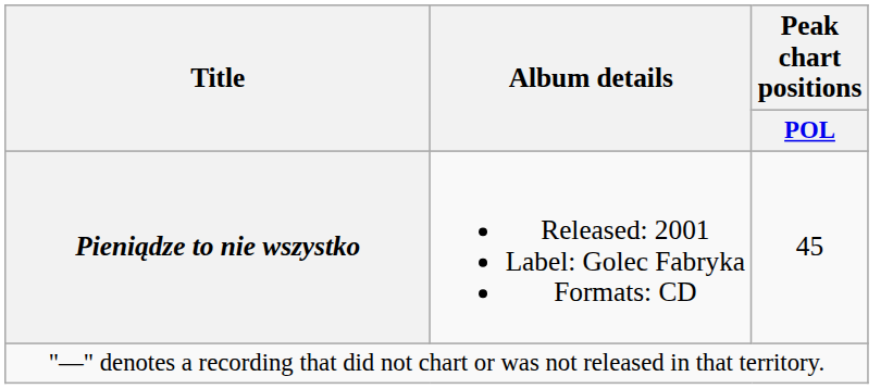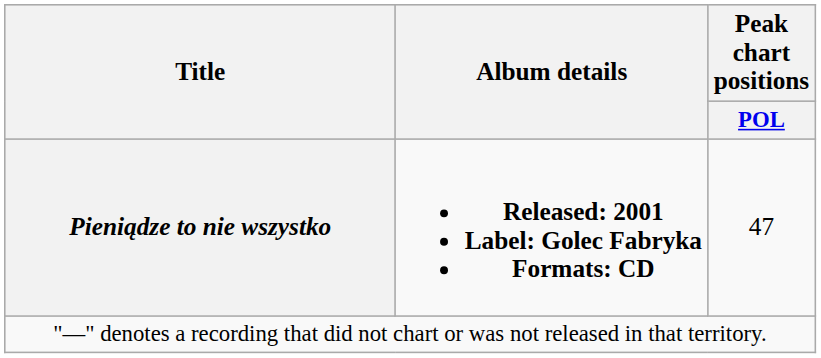Pieniądze to nie wszystko | Album details: normal -> bold
Pieniądze to nie wszystko | Peak chart positions / POL: 45 -> 47
